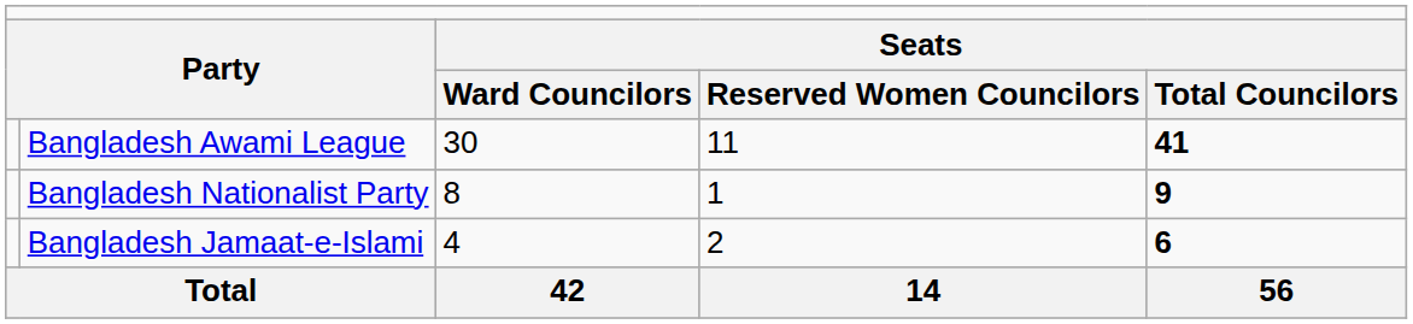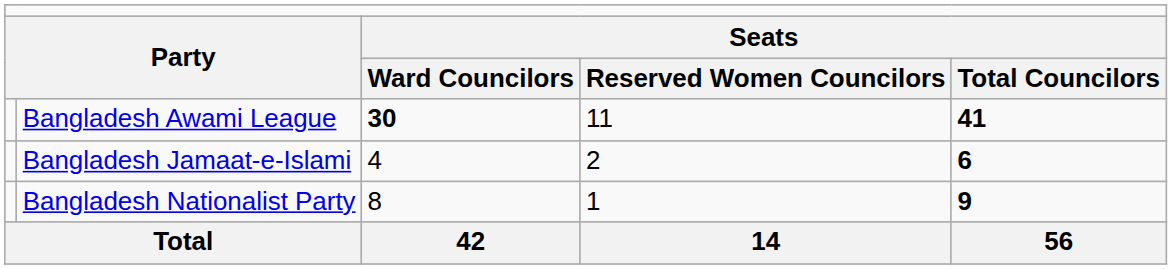Bangladesh Awami League | column 3: normal -> bold
rows swapped: Bangladesh Nationalist Party <-> Bangladesh Jamaat-e-Islami
